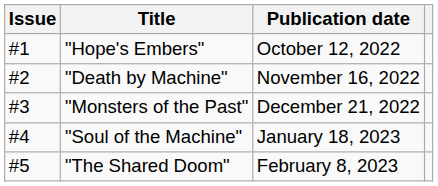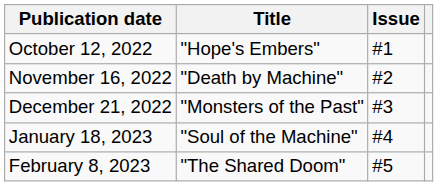columns swapped: Issue <-> Publication date
